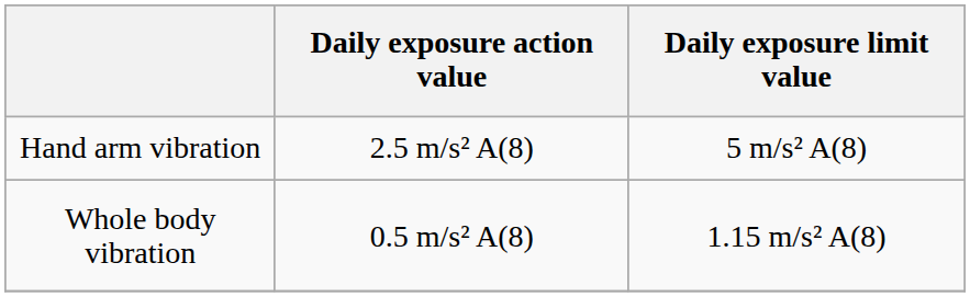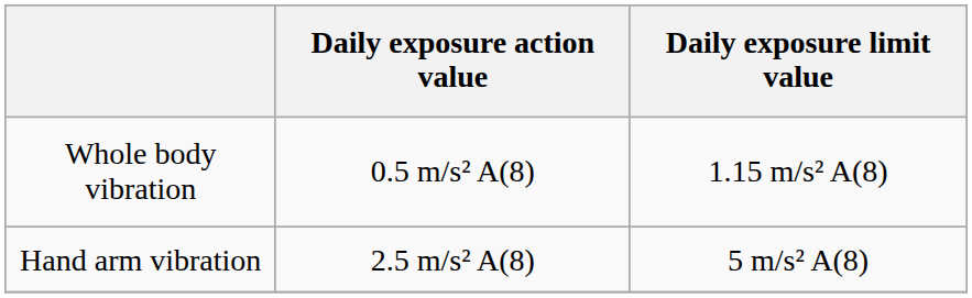rows swapped: Hand arm vibration <-> Whole body vibration
